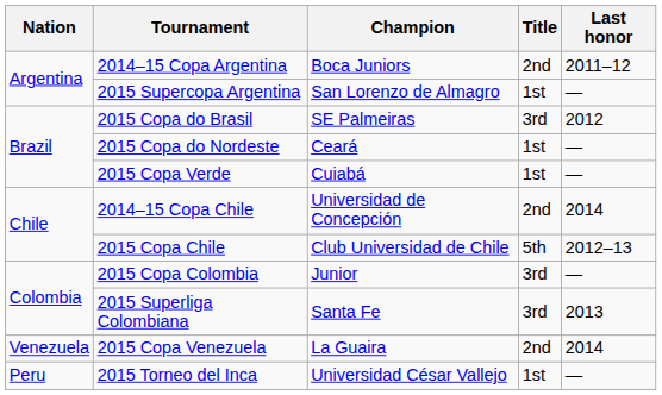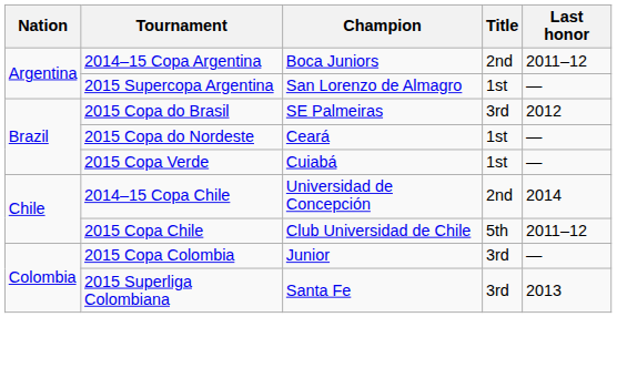2015 Copa Chile | Last honor: 2012–13 -> 2011–12
- row: Venezuela | 2015 Copa Venezuela | La Guaira | 2nd | 2014
- row: Peru | 2015 Torneo del Inca | Universidad César Vallejo | 1st | —
